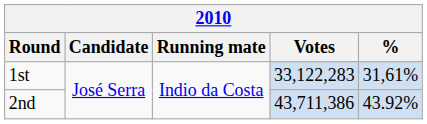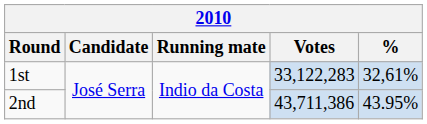1st | %: 31,61% -> 32,61%
2nd | %: 43.92% -> 43.95%
